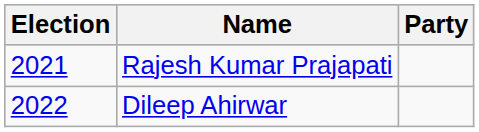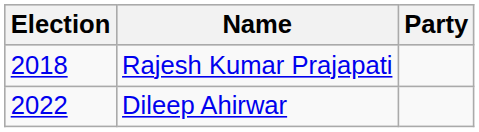Rajesh Kumar Prajapati | Election: 2021 -> 2018
